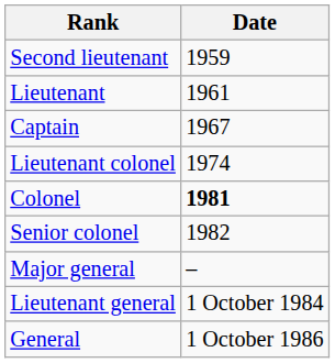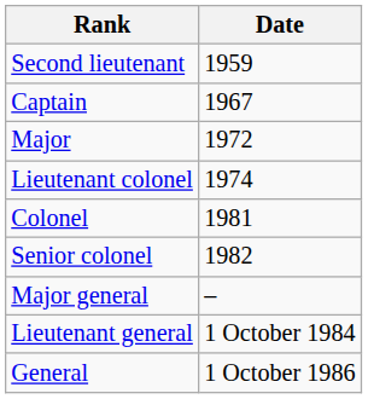- row: Lieutenant | 1961
+ row: Major | 1972
Colonel | Date: bold -> normal
